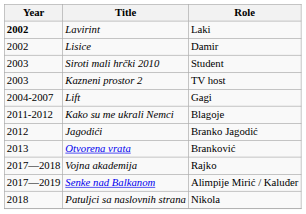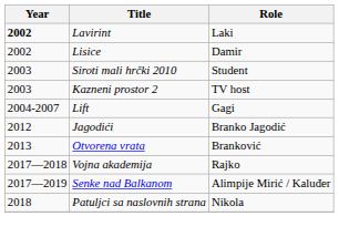- row: 2011-2012 | Kako su me ukrali Nemci | Blagoje
